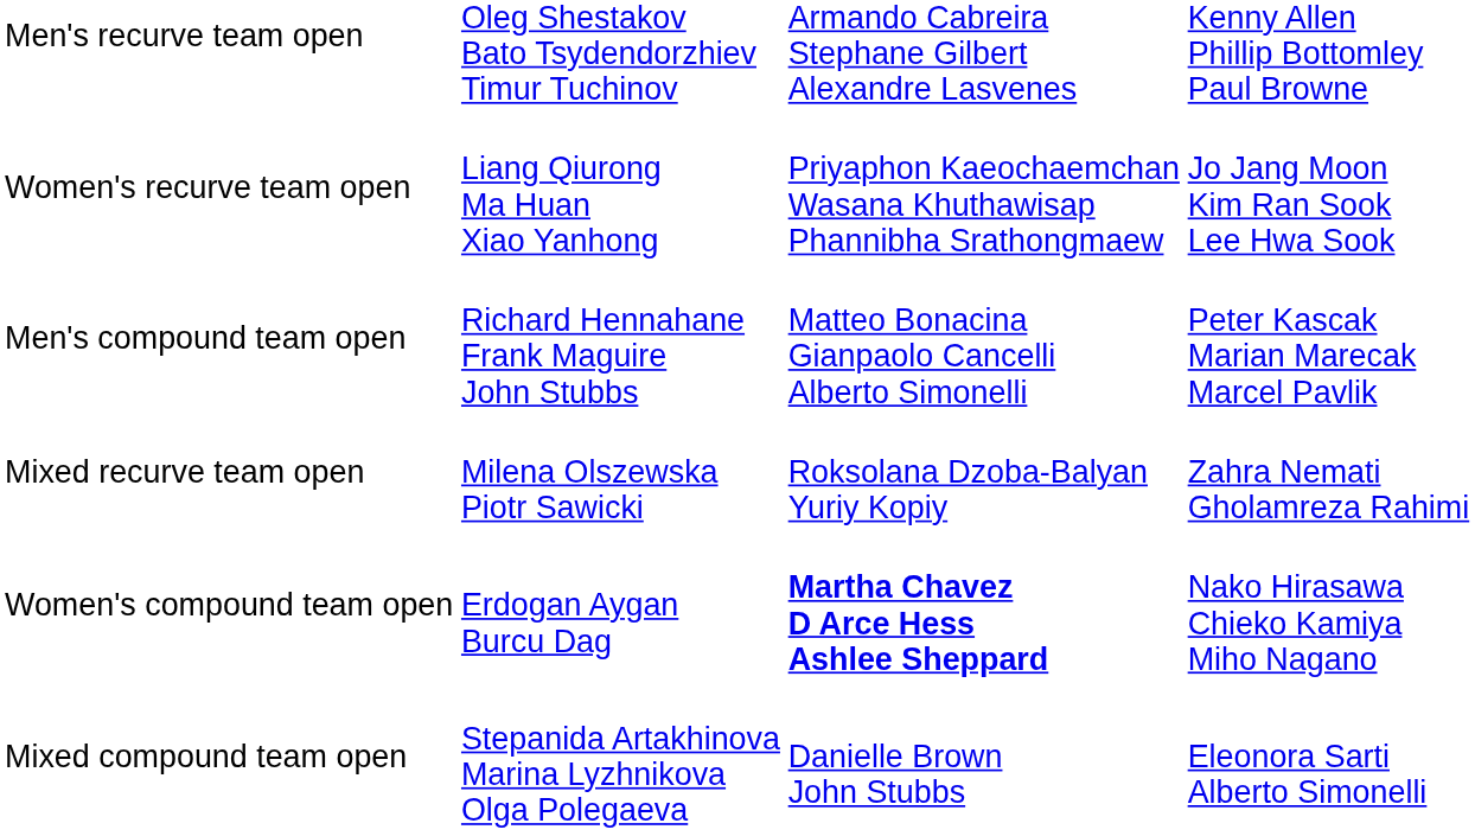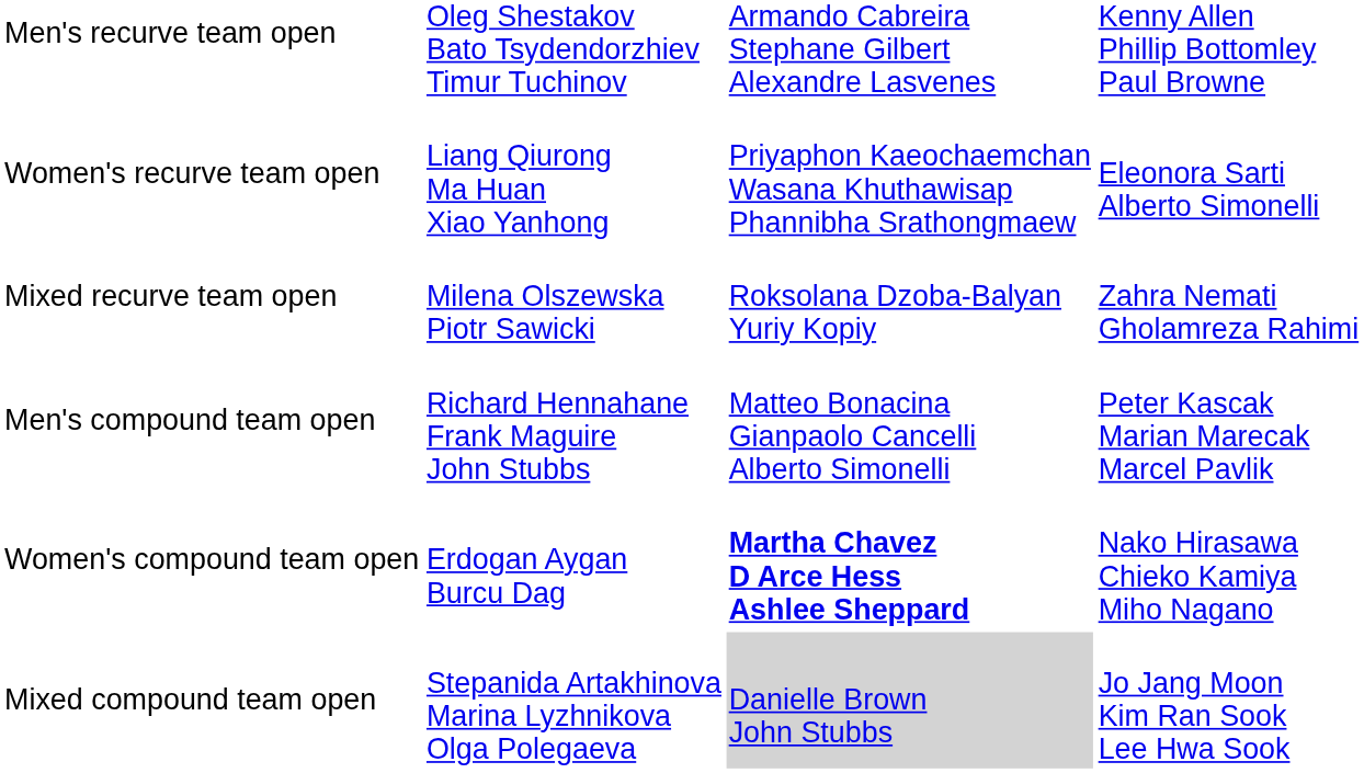Women's recurve team open | column 4: Jo Jang Moon Kim Ran Sook Lee Hwa Sook -> Eleonora Sarti Alberto Simonelli
rows swapped: Mixed recurve team open <-> Men's compound team open
Mixed compound team open | column 3: no background -> lightgrey background
Mixed compound team open | column 4: Eleonora Sarti Alberto Simonelli -> Jo Jang Moon Kim Ran Sook Lee Hwa Sook
